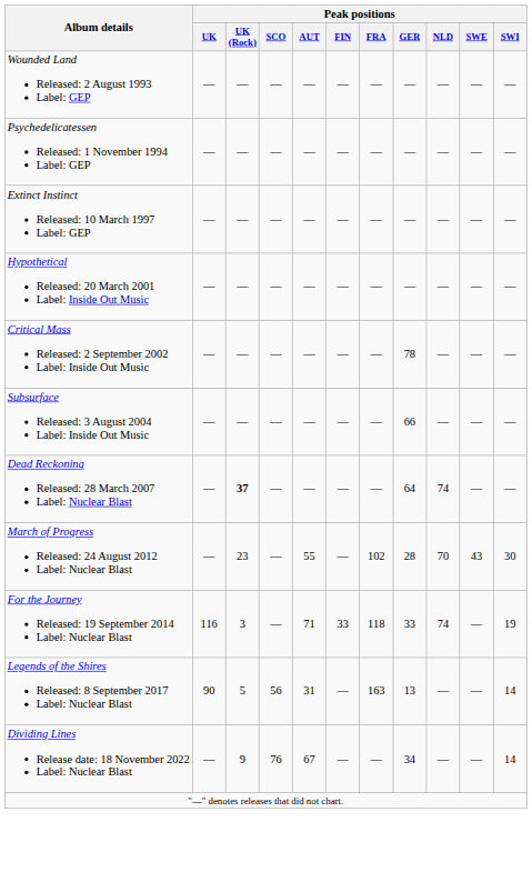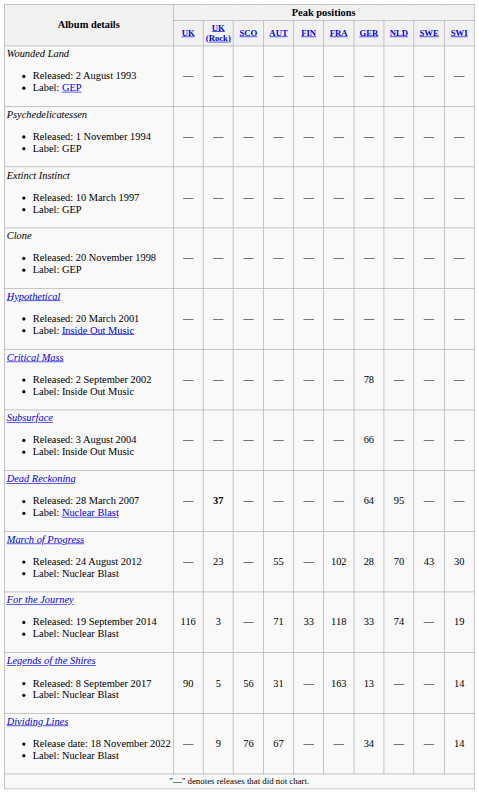+ row: Clone Released: 20 November 1998 Label: GEP | — | — | — | — | — | — | — | — | — | —
Dead Reckoning Released: 28 March 2007 Label: Nuclear Blast | Peak positions / NLD: 74 -> 95
